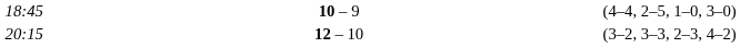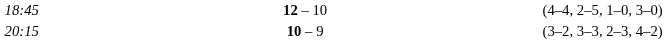18:45 | column 3: 10 – 9 -> 12 – 10
20:15 | column 3: 12 – 10 -> 10 – 9
